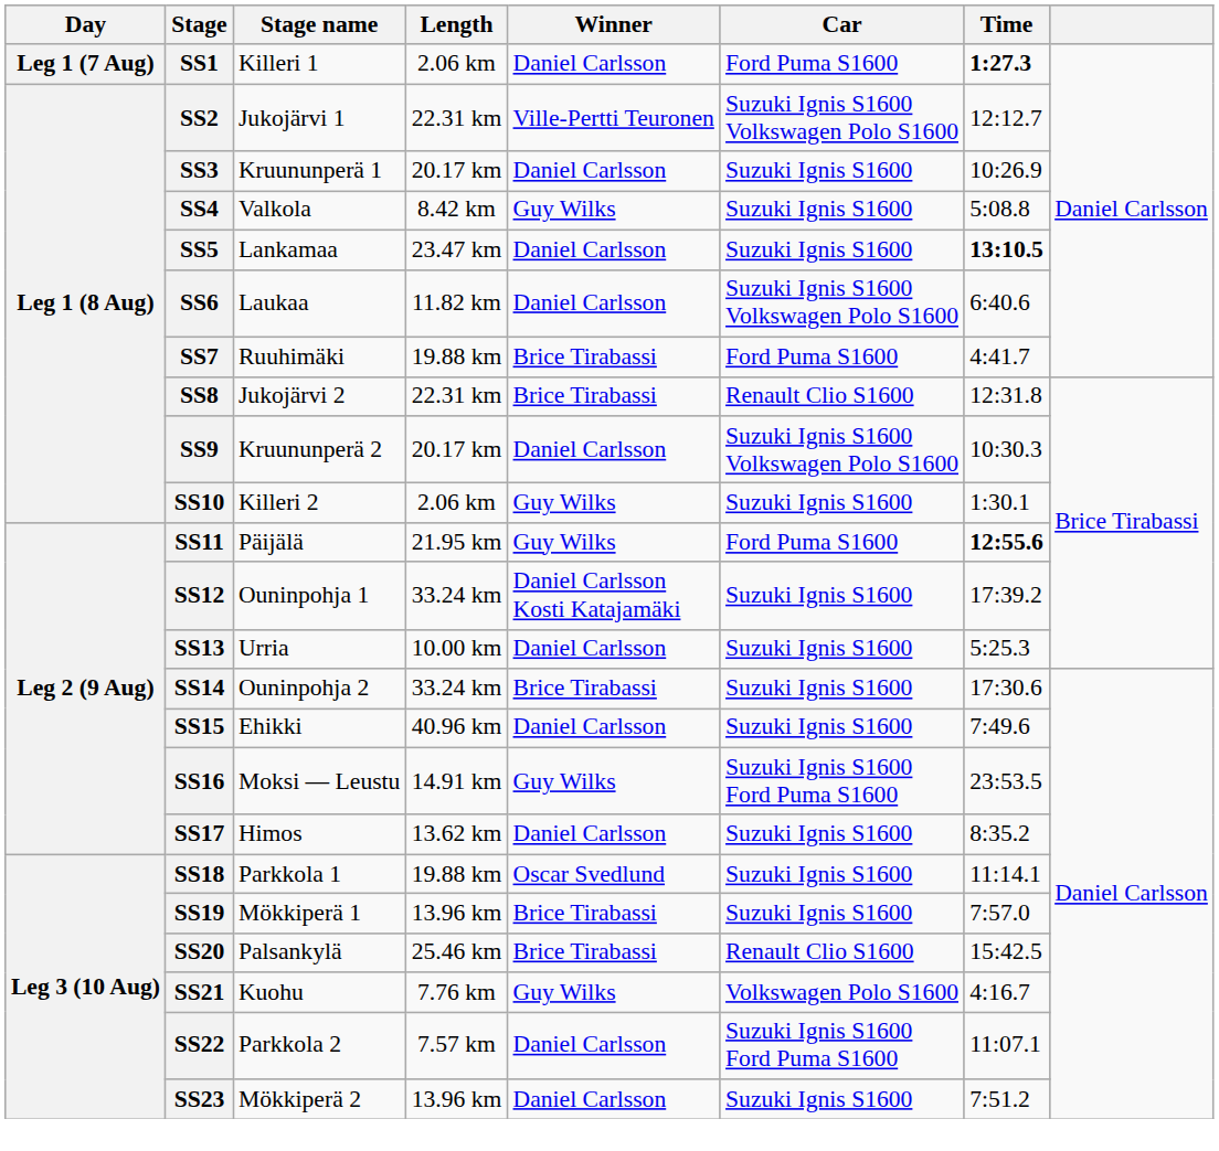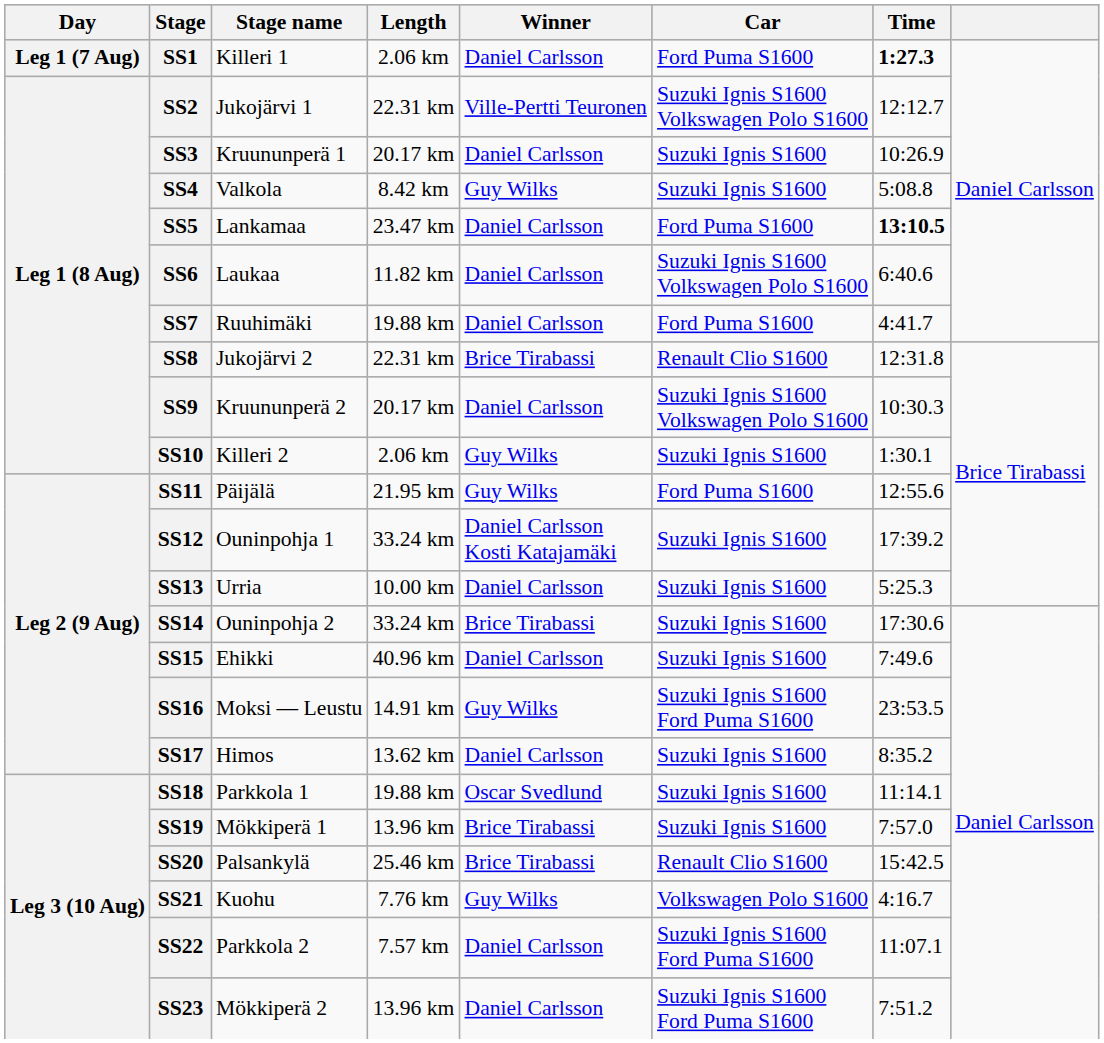SS5 | Car: Suzuki Ignis S1600 -> Ford Puma S1600
SS7 | Winner: Brice Tirabassi -> Daniel Carlsson
SS11 | Time: bold -> normal
SS23 | Car: Suzuki Ignis S1600 -> Suzuki Ignis S1600 Ford Puma S1600
